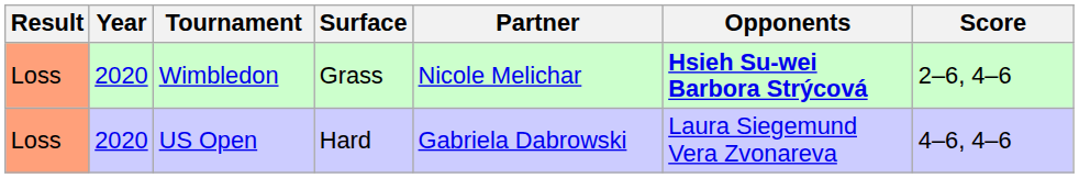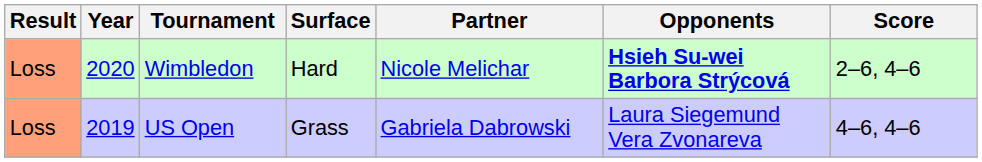Wimbledon | Surface: Grass -> Hard
US Open | Year: 2020 -> 2019
US Open | Surface: Hard -> Grass
